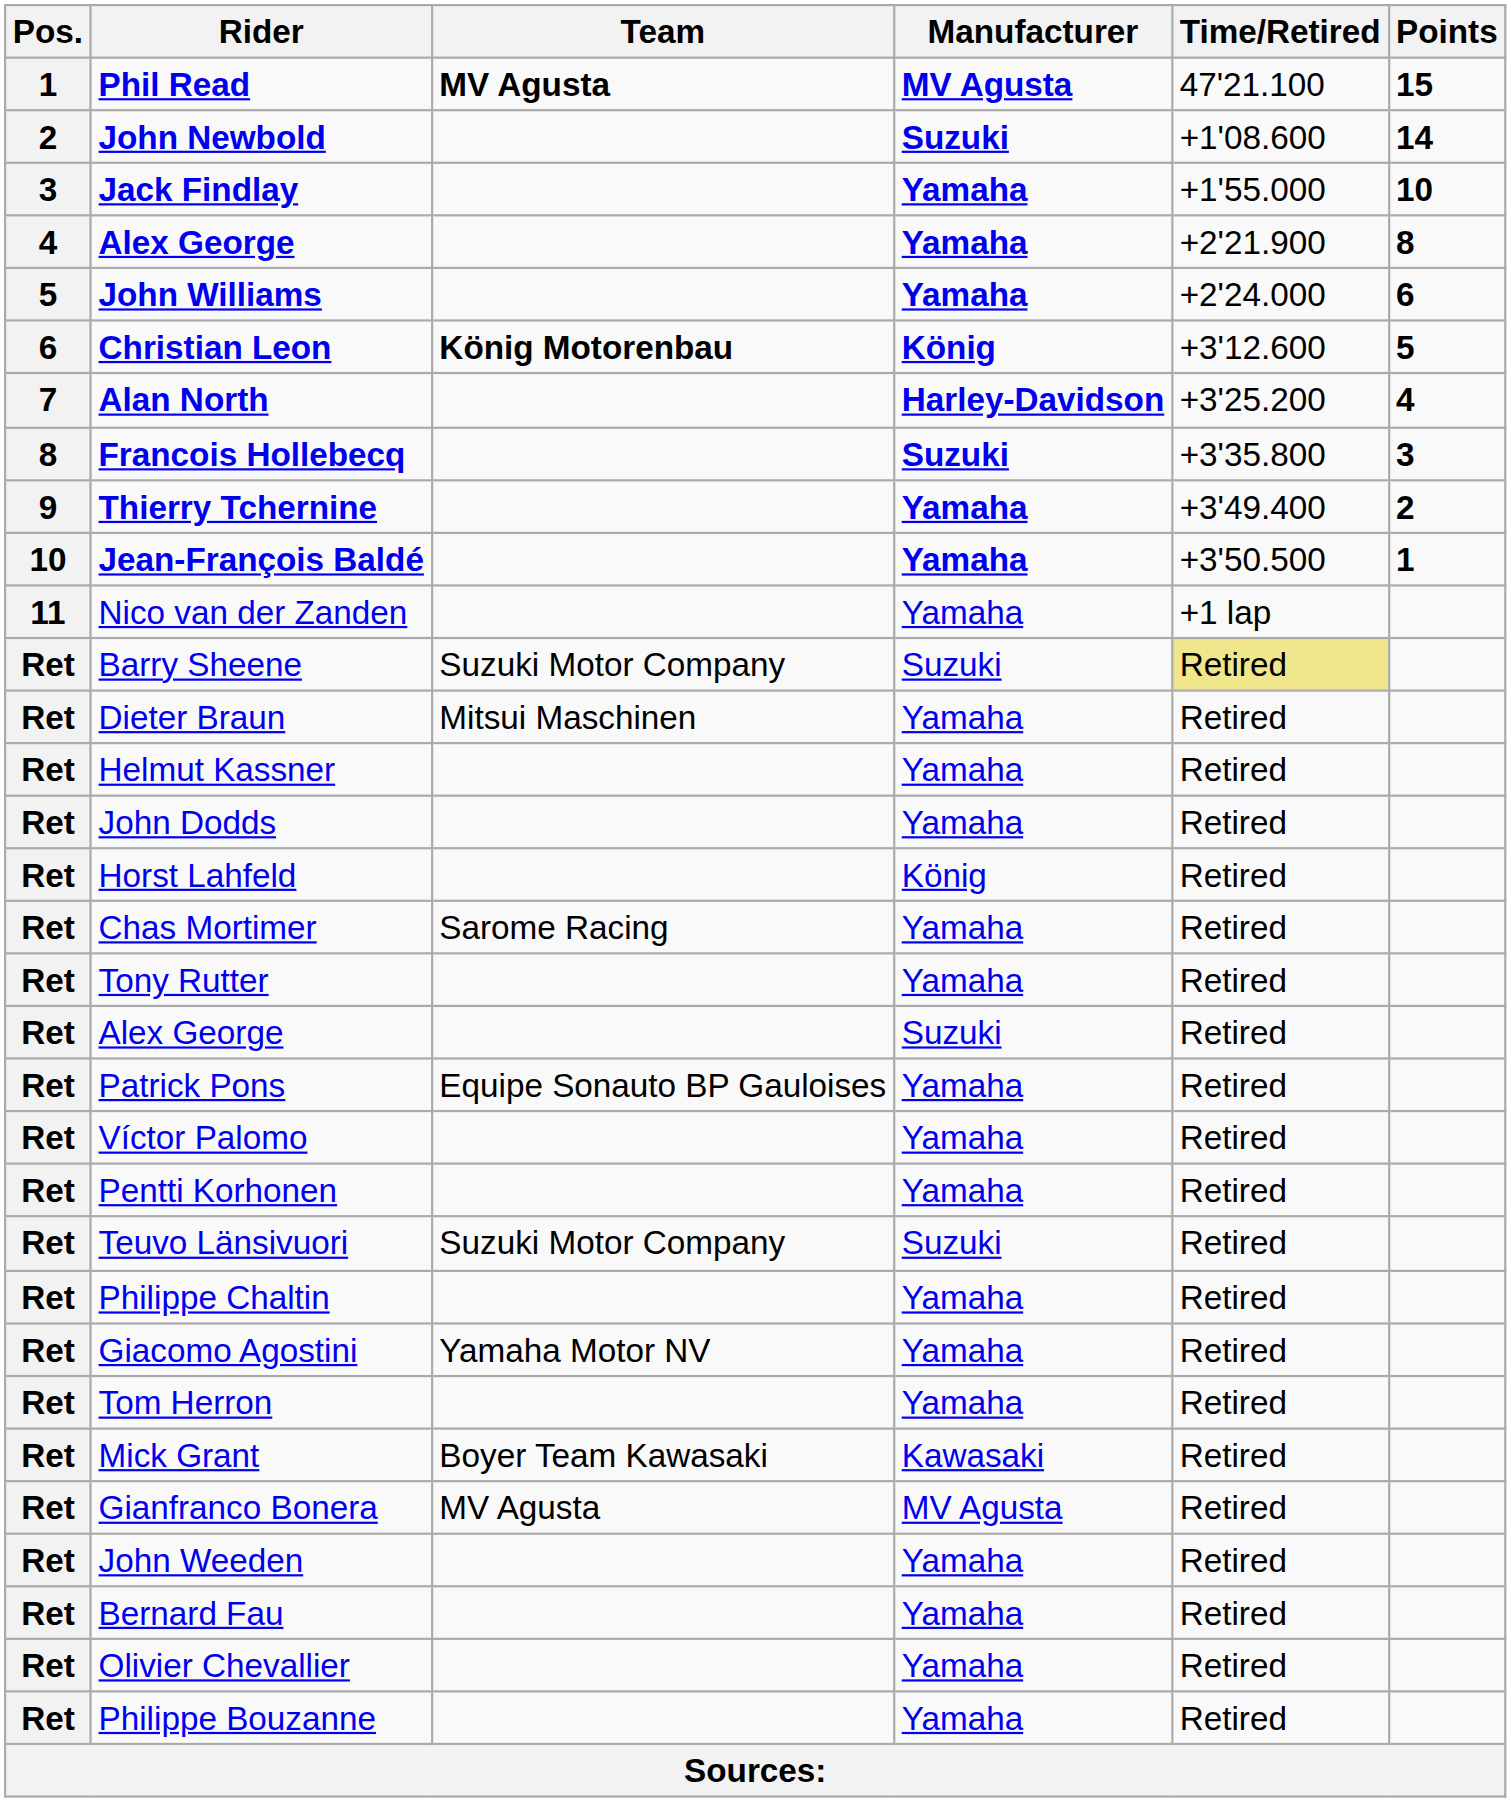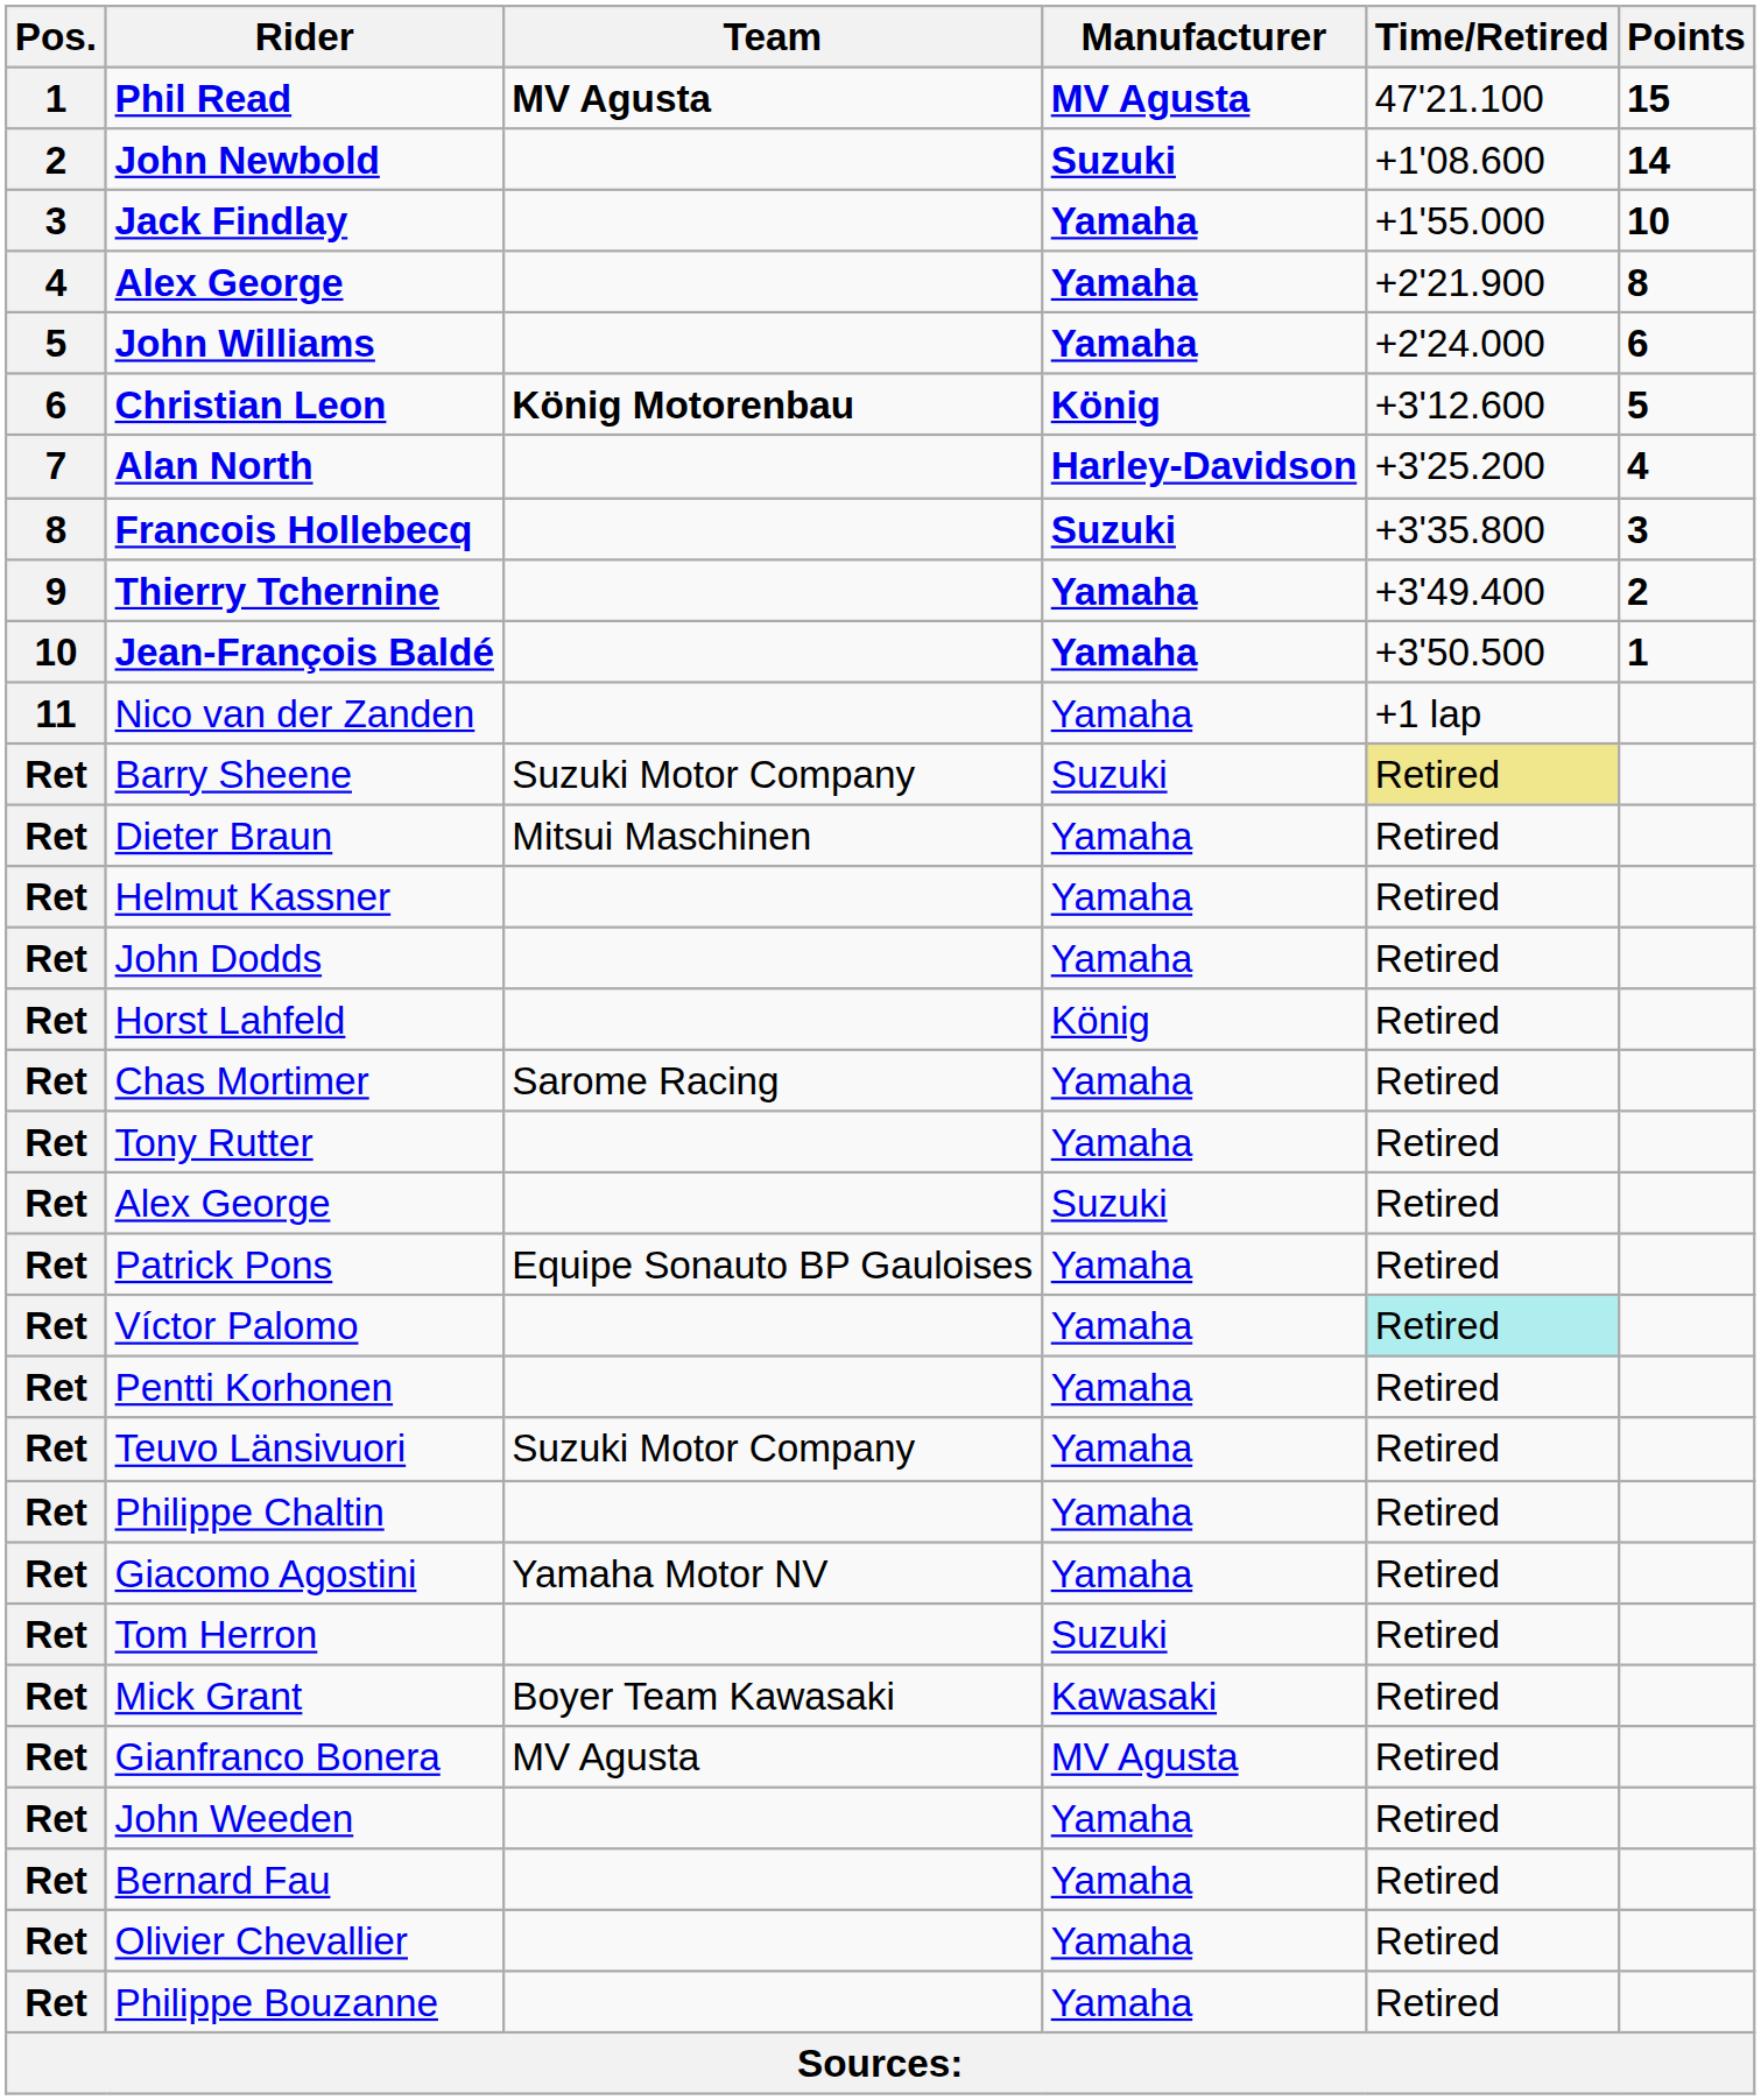Víctor Palomo | Time/Retired: no background -> paleturquoise background
Teuvo Länsivuori | Manufacturer: Suzuki -> Yamaha
Tom Herron | Manufacturer: Yamaha -> Suzuki
